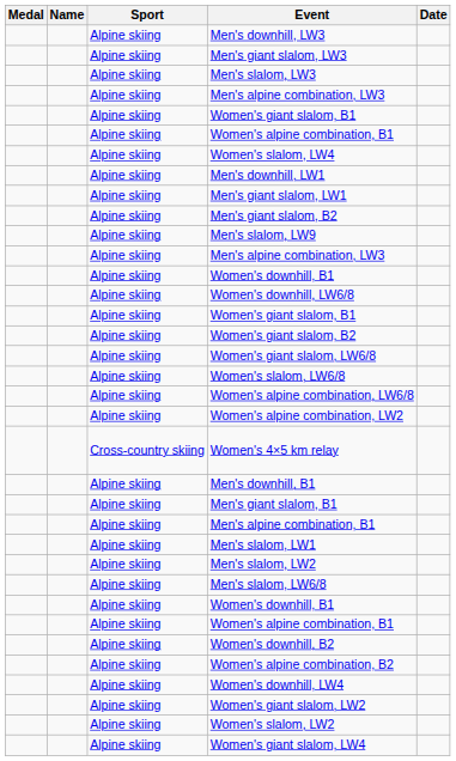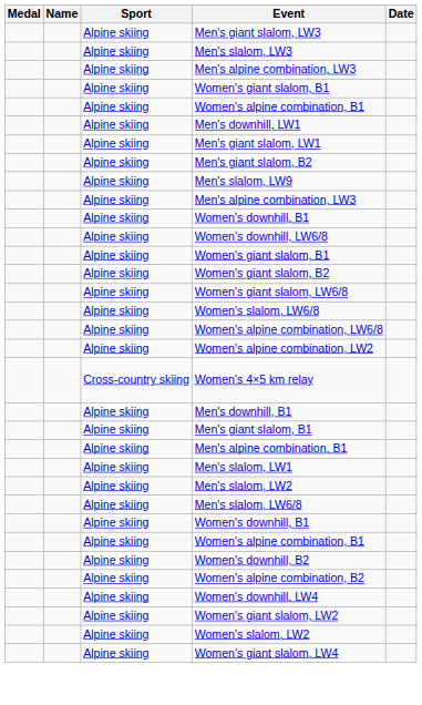- row: Alpine skiing | Men's downhill, LW3
- row: Alpine skiing | Women's slalom, LW4
